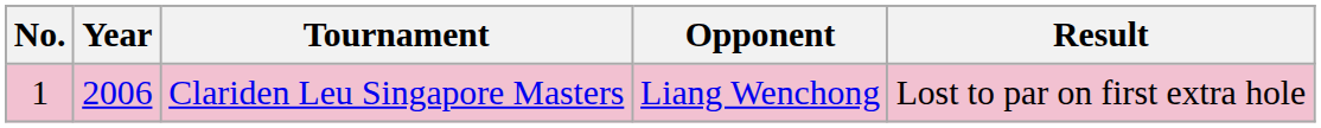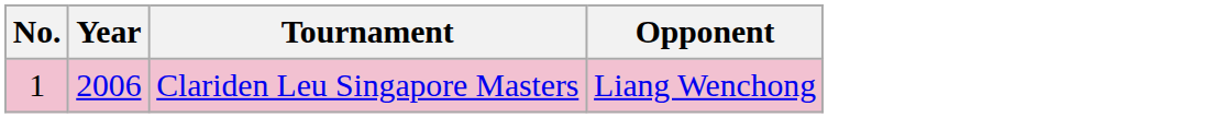- column: Result | Lost to par on first extra hole
